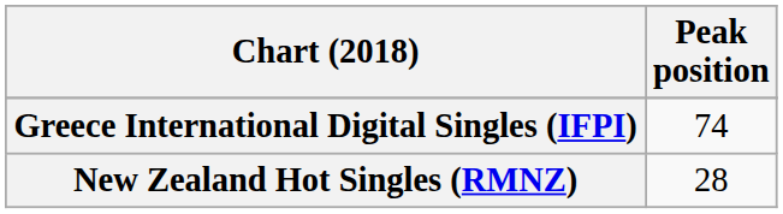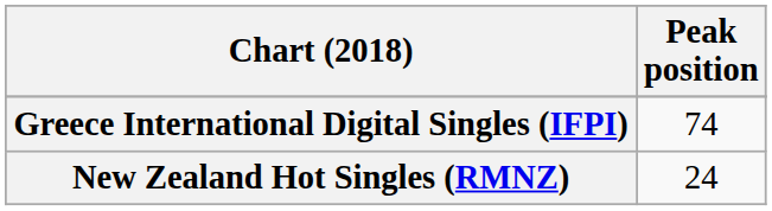New Zealand Hot Singles (RMNZ) | Peak position: 28 -> 24
